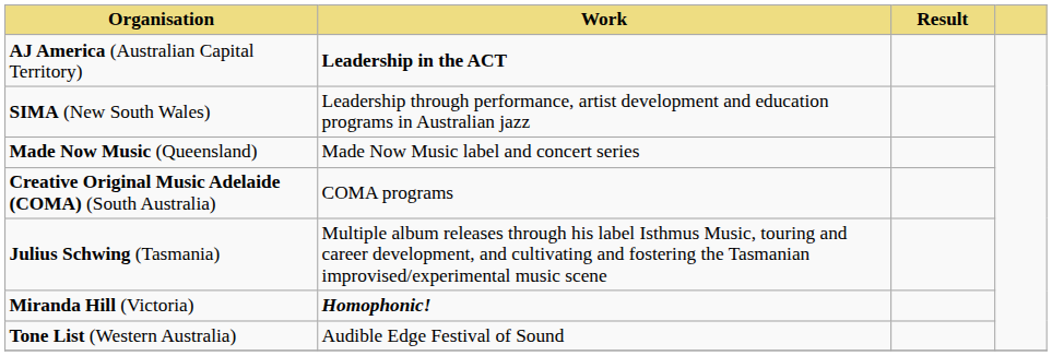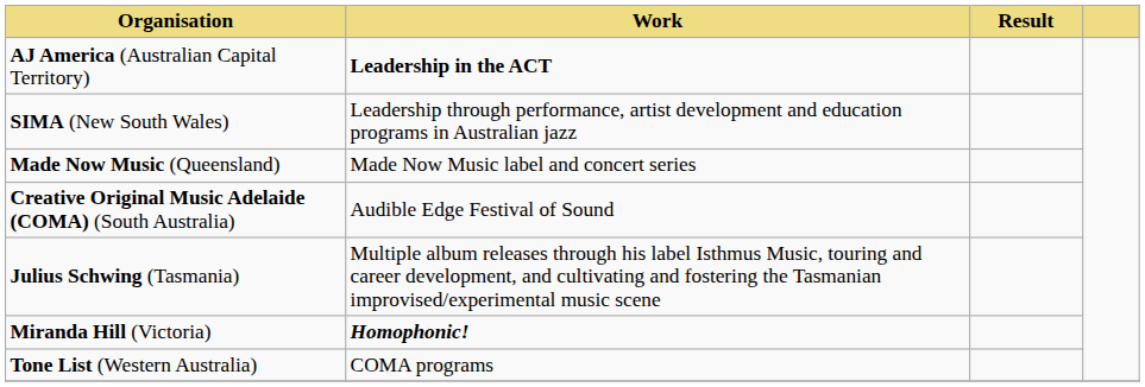Creative Original Music Adelaide (COMA) (South Australia) | Work: COMA programs -> Audible Edge Festival of Sound
Tone List (Western Australia) | Work: Audible Edge Festival of Sound -> COMA programs
